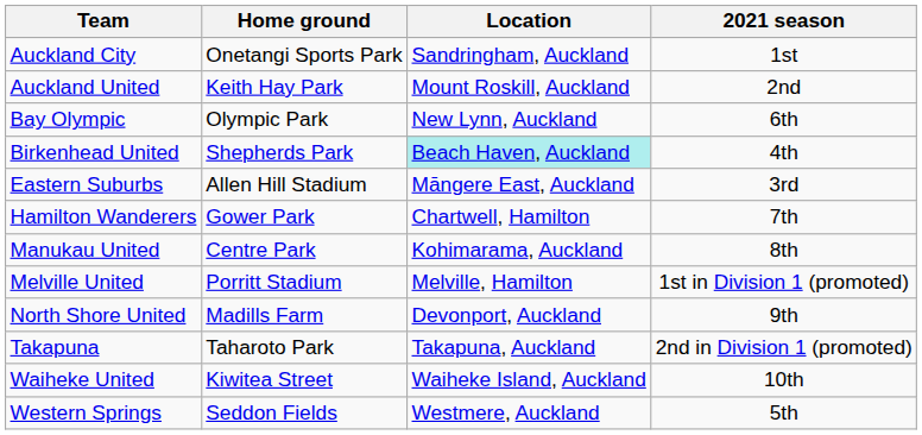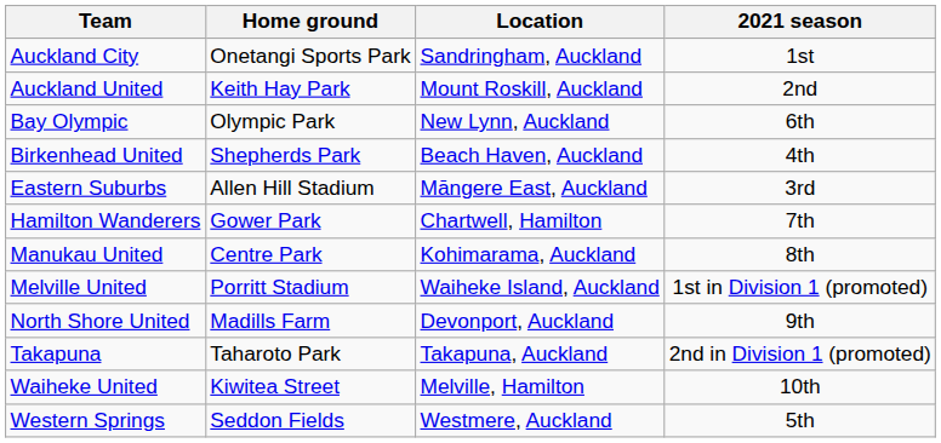Birkenhead United | Location: paleturquoise background -> no background
Melville United | Location: Melville, Hamilton -> Waiheke Island, Auckland
Waiheke United | Location: Waiheke Island, Auckland -> Melville, Hamilton
